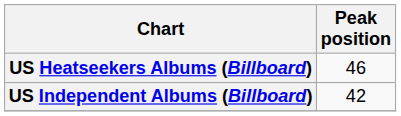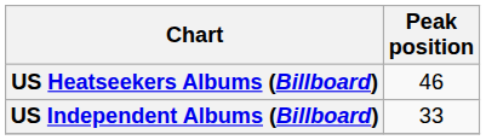US Independent Albums (Billboard) | Peak position: 42 -> 33
